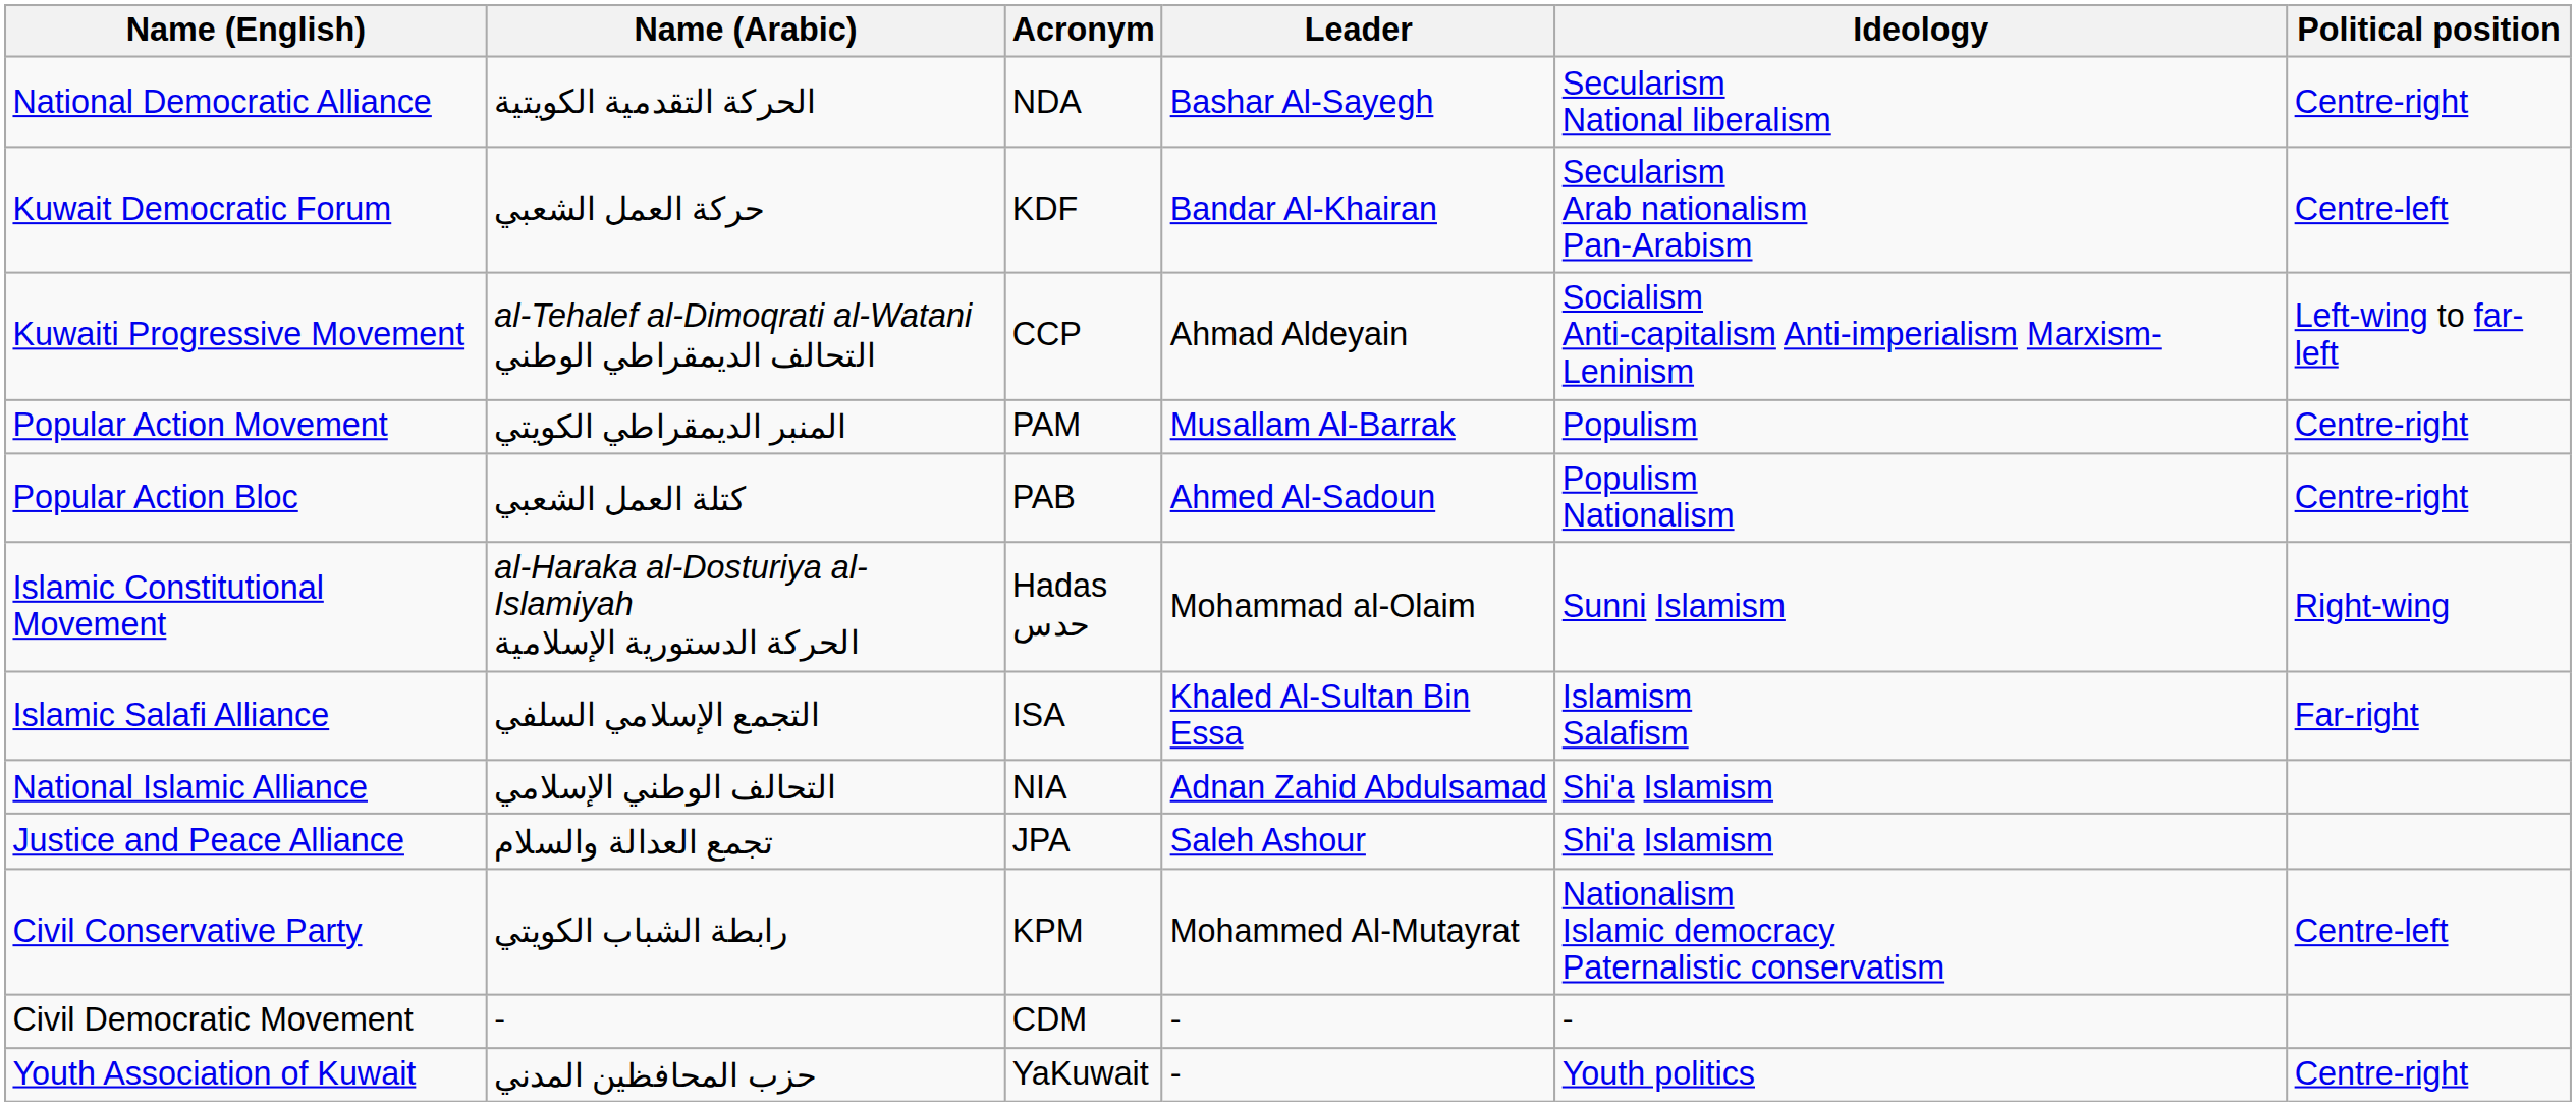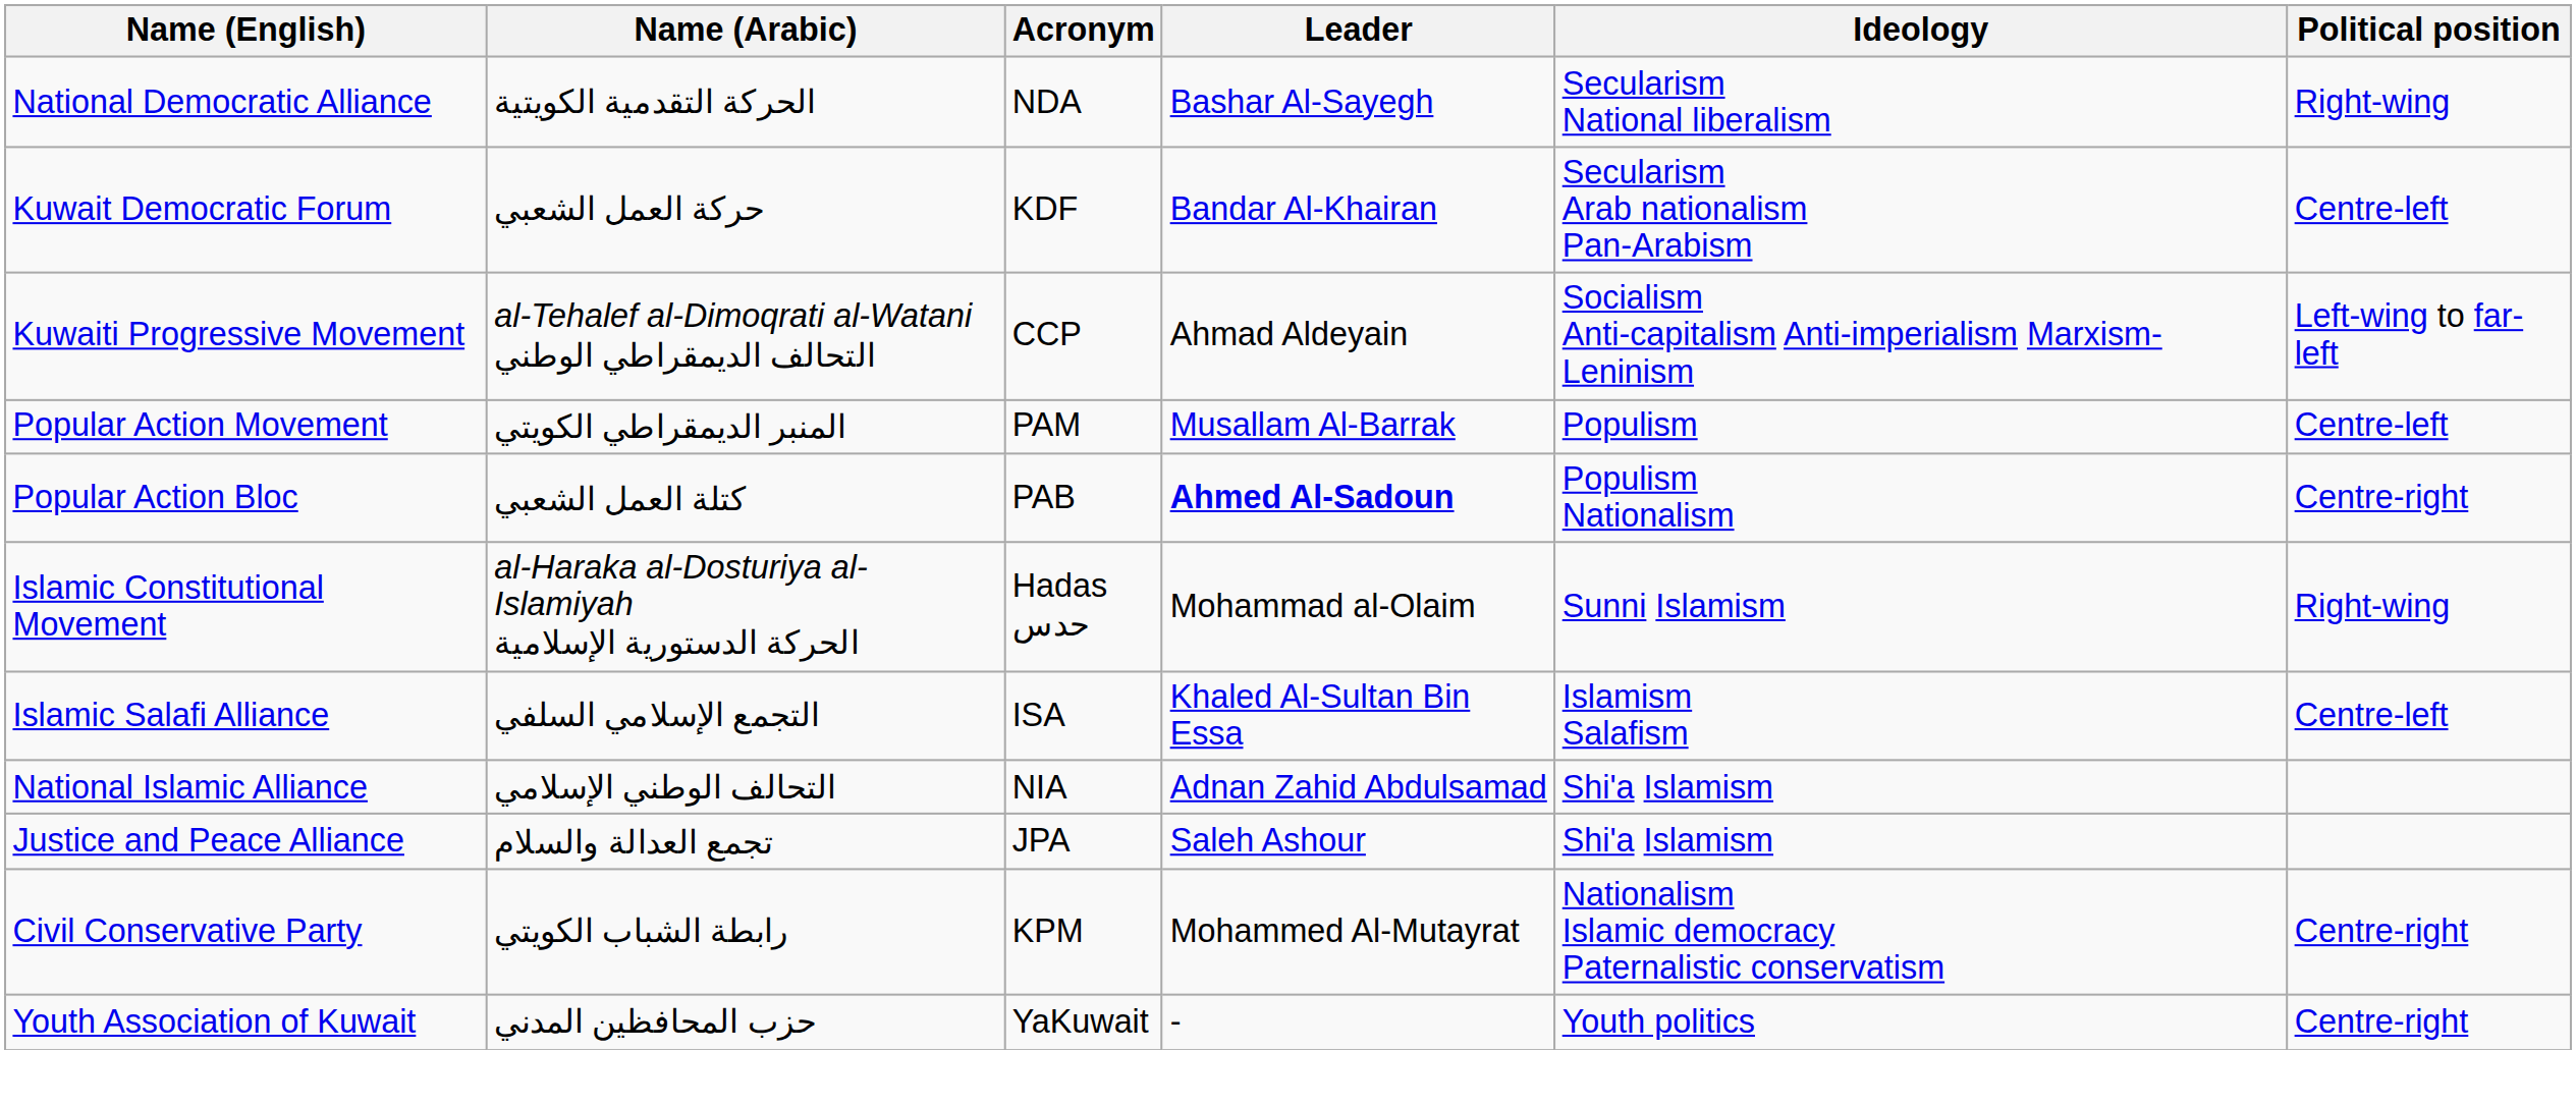National Democratic Alliance | Political position: Centre-right -> Right-wing
Popular Action Movement | Political position: Centre-right -> Centre-left
Popular Action Bloc | Leader: normal -> bold
Islamic Salafi Alliance | Political position: Far-right -> Centre-left
Civil Conservative Party | Political position: Centre-left -> Centre-right
- row: Civil Democratic Movement | - | CDM | - | -
